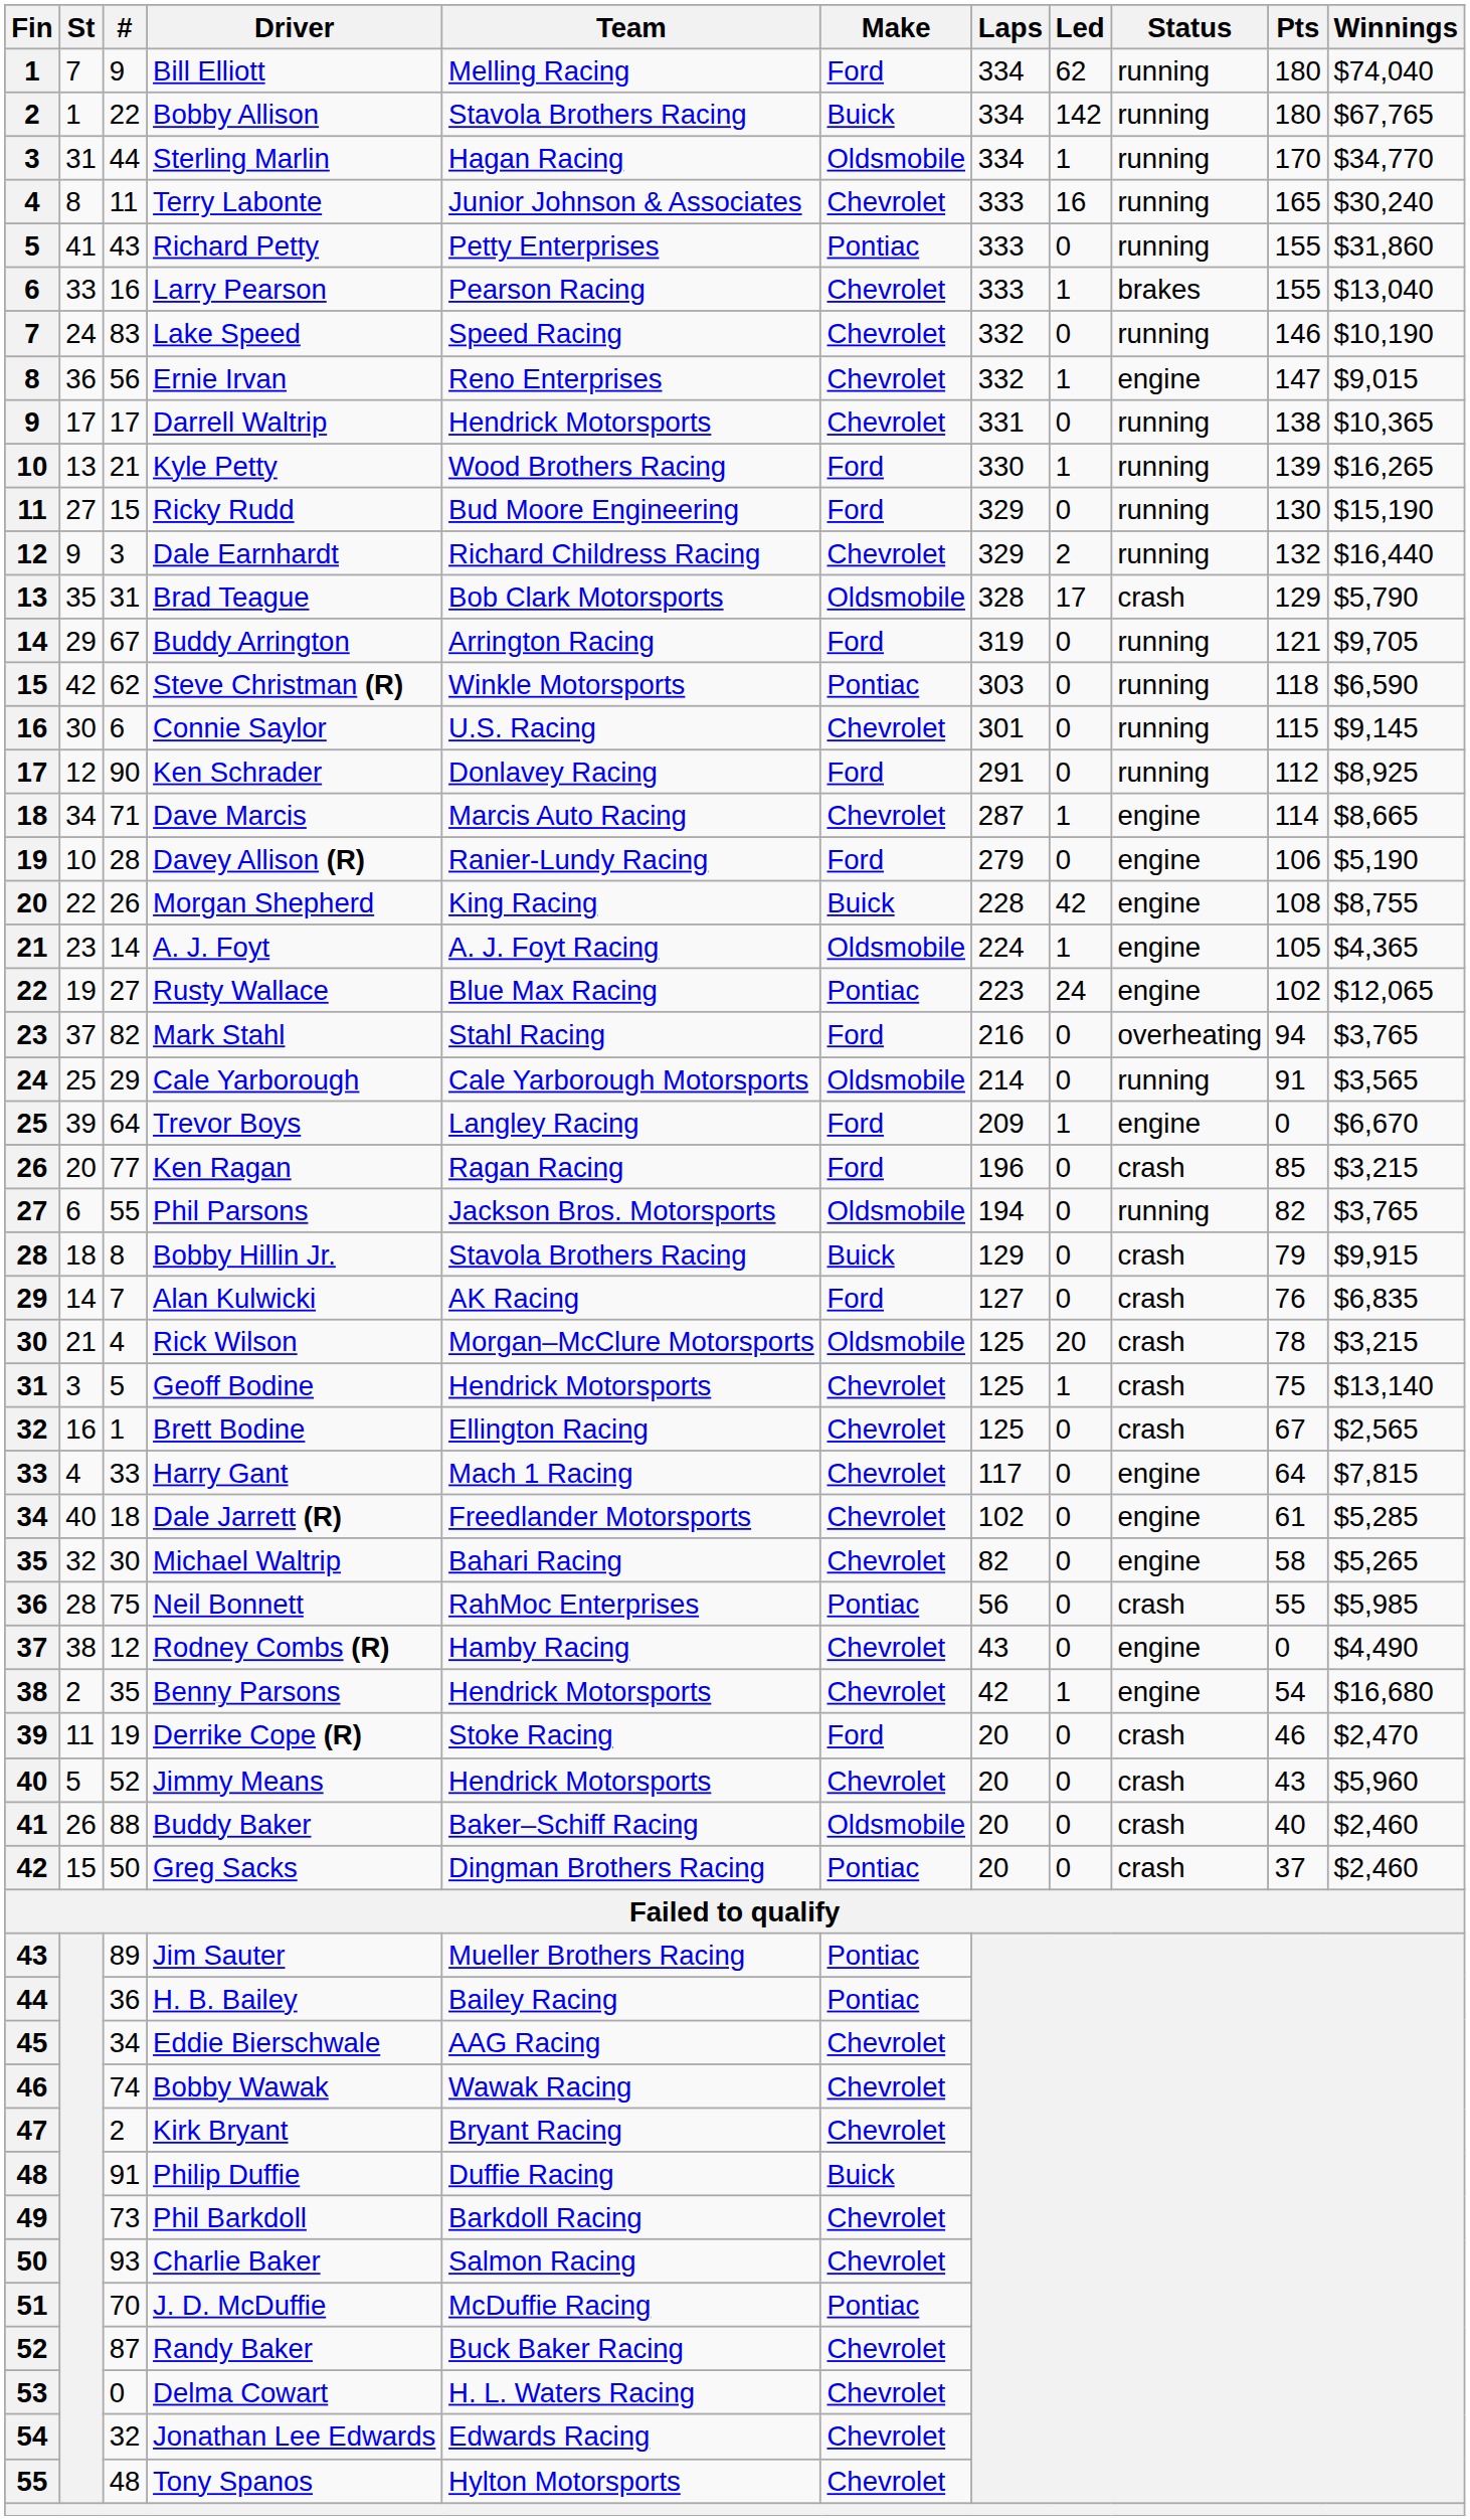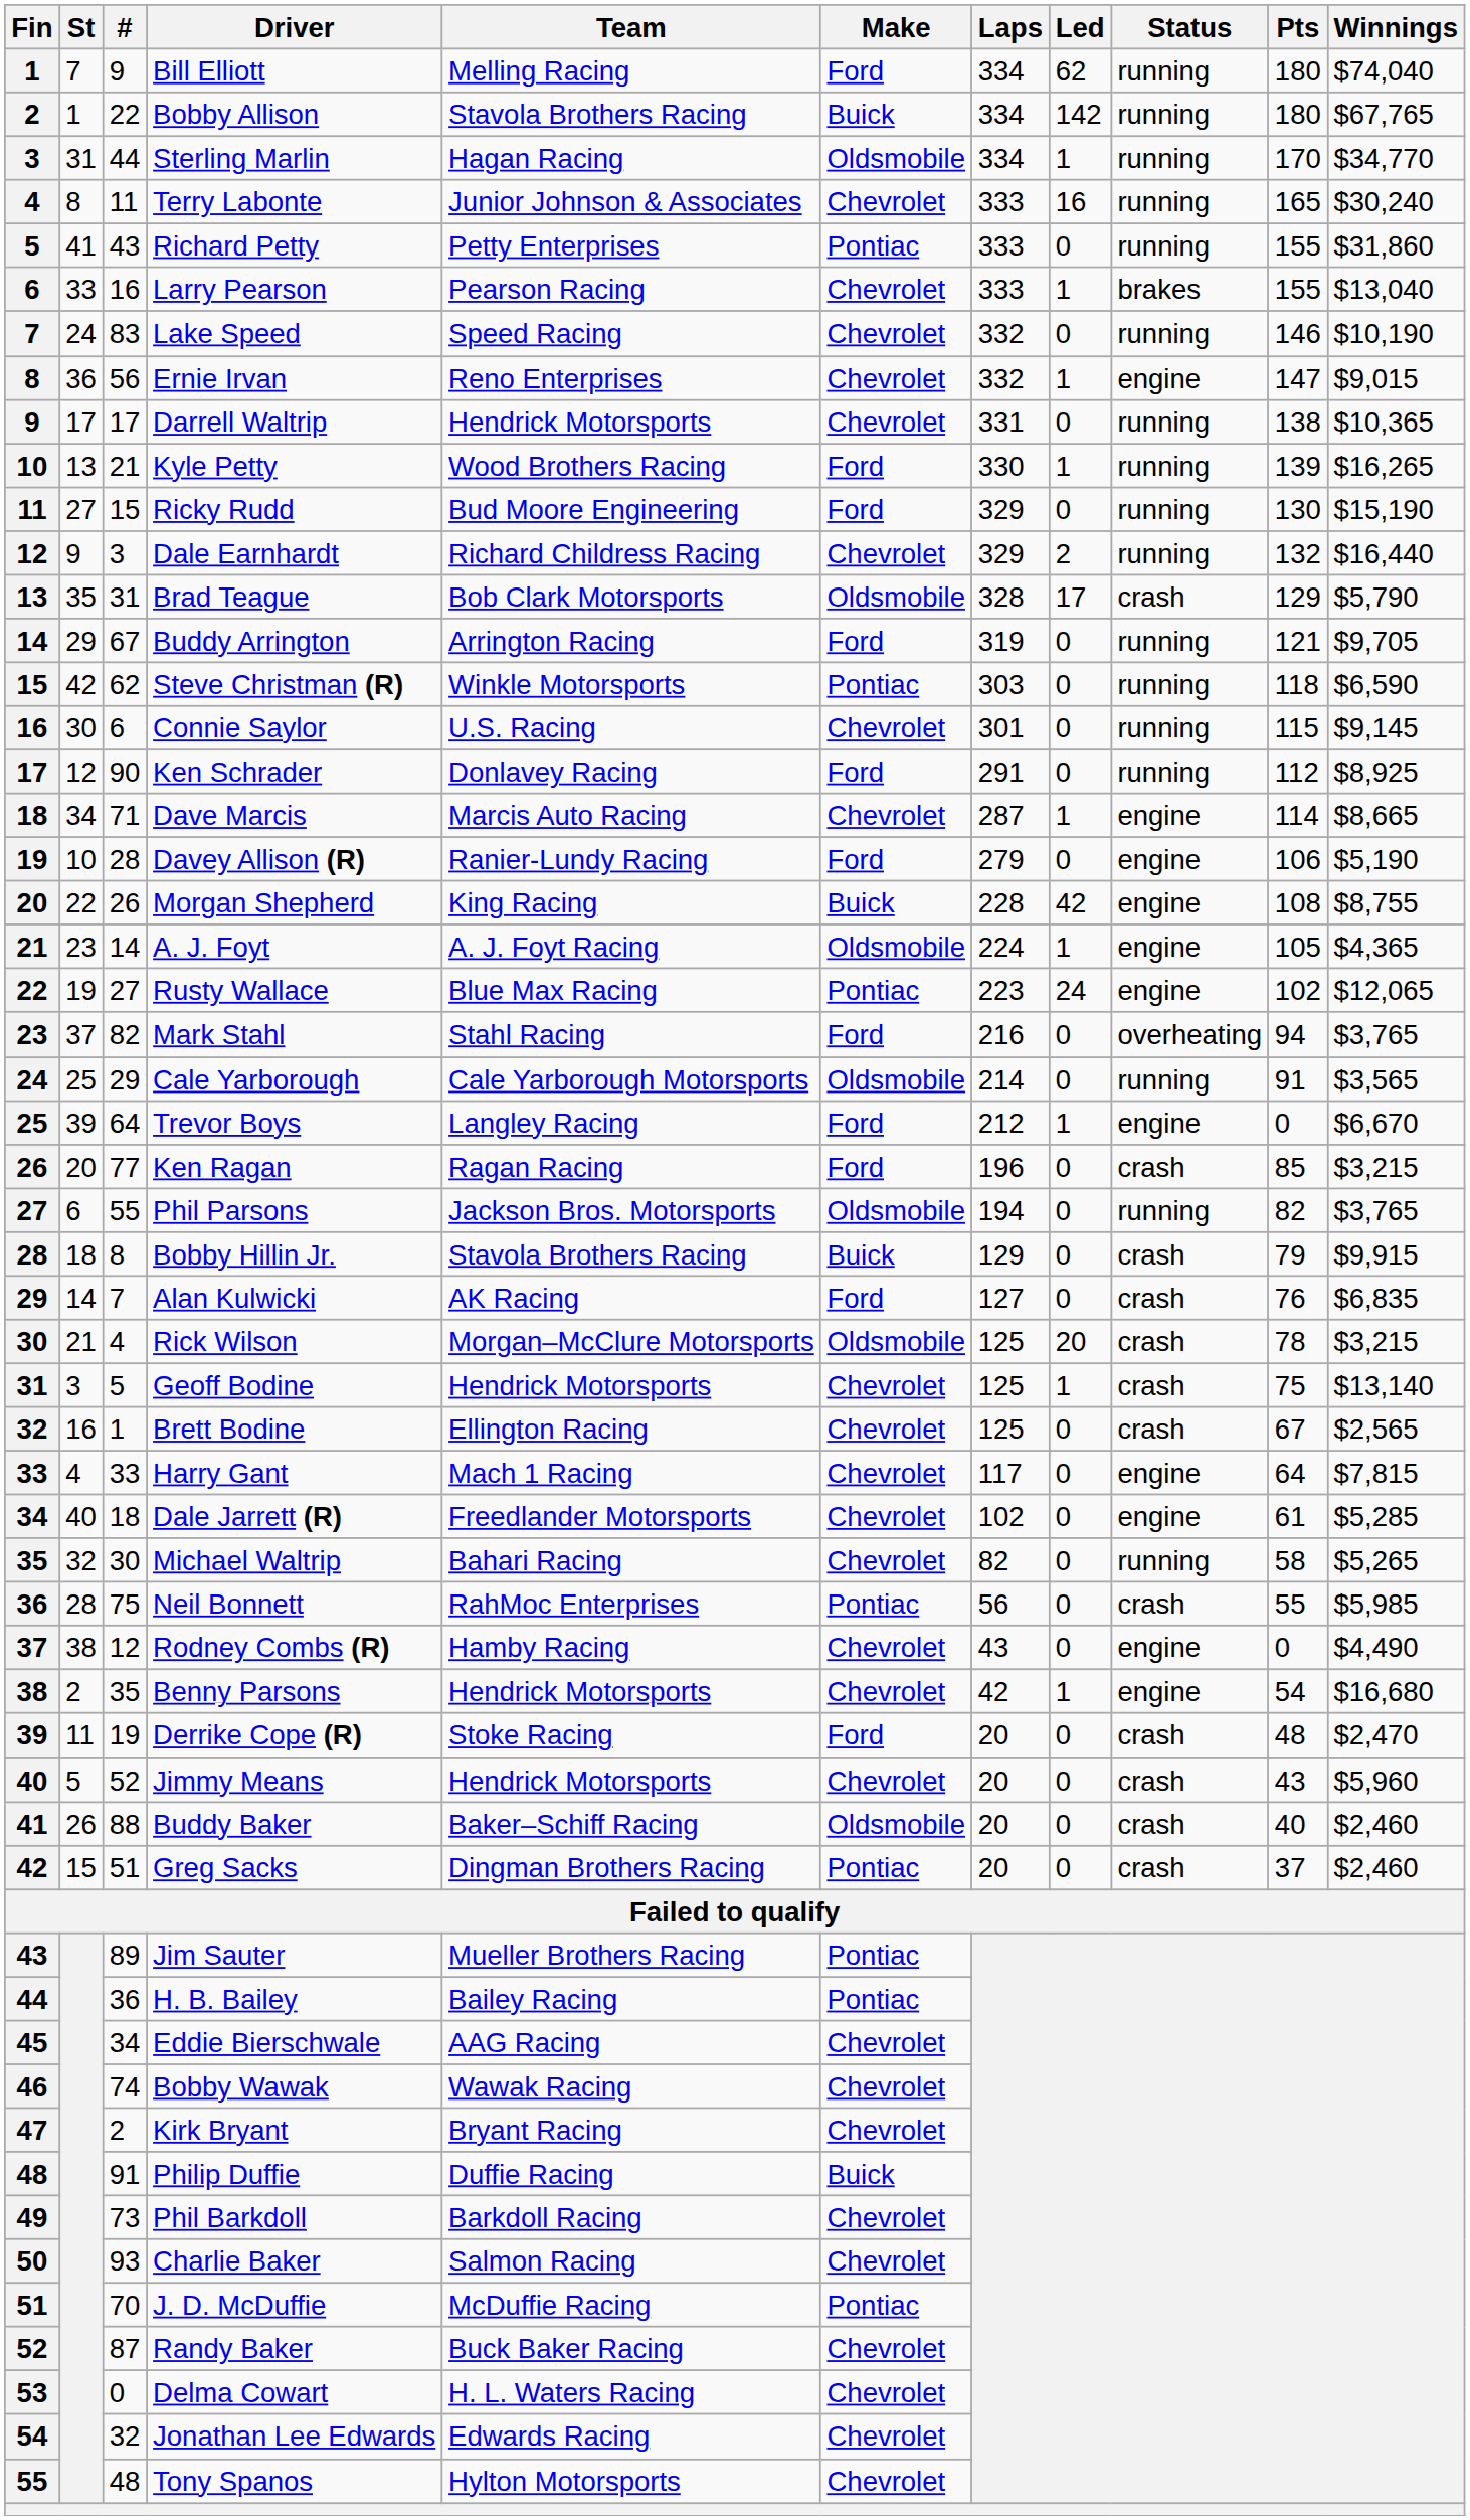Trevor Boys | Laps: 209 -> 212
Michael Waltrip | Status: engine -> running
Derrike Cope (R) | Pts: 46 -> 48
Greg Sacks | #: 50 -> 51
